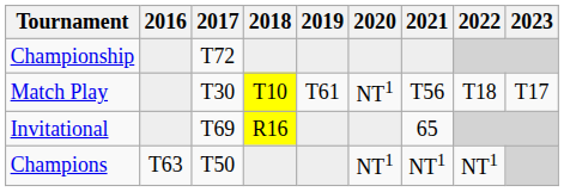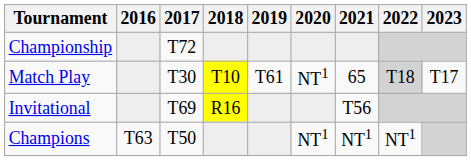Match Play | 2021: T56 -> 65
Match Play | 2022: no background -> lightgrey background
Invitational | 2021: 65 -> T56
